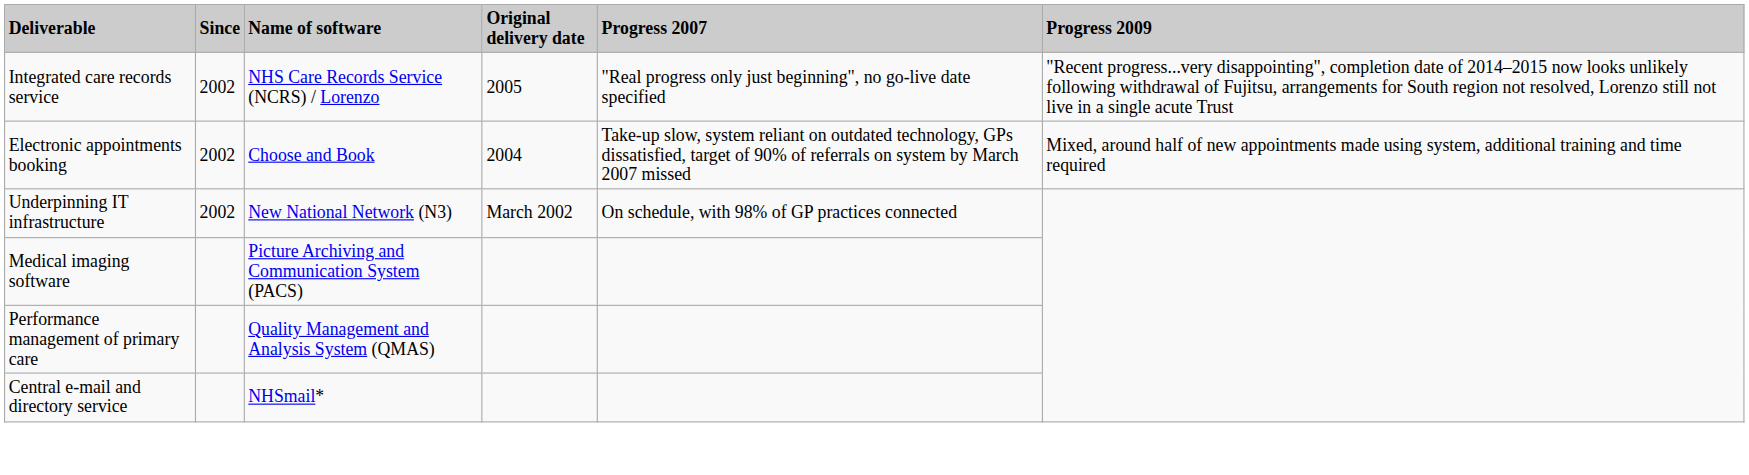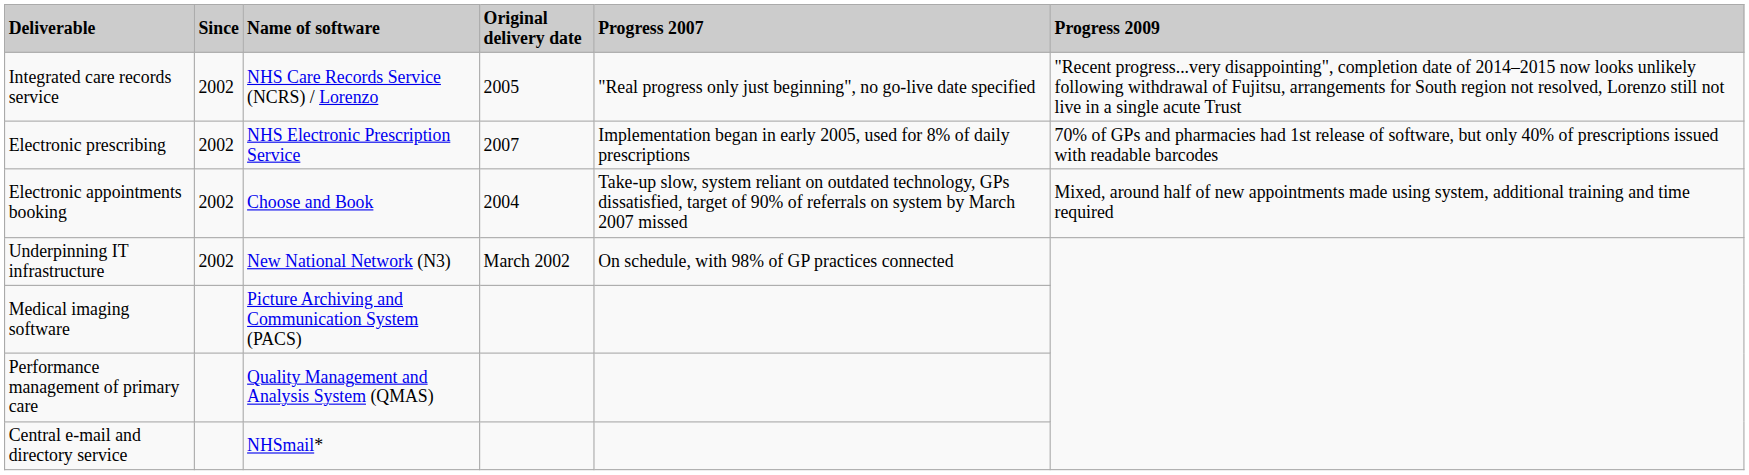+ row: Electronic prescribing | 2002 | NHS Electronic Prescription Service | 2007 | Implementation began in early 2005, used for 8% of daily prescriptions | 70% of GPs and pharmacies had 1st release of software, but only 40% of prescriptions issued with readable barcodes
